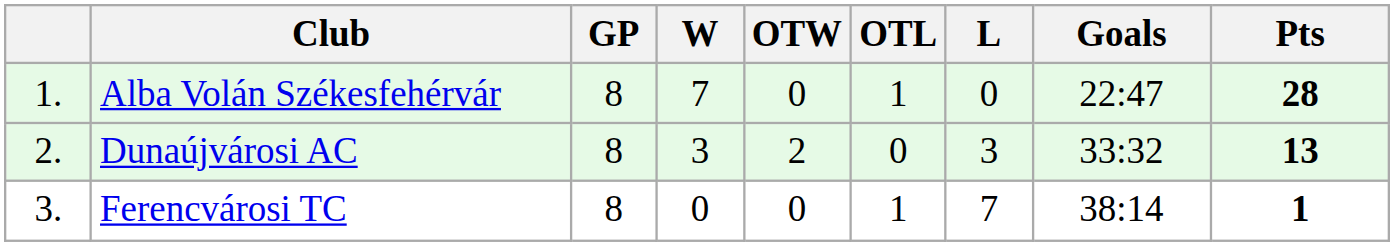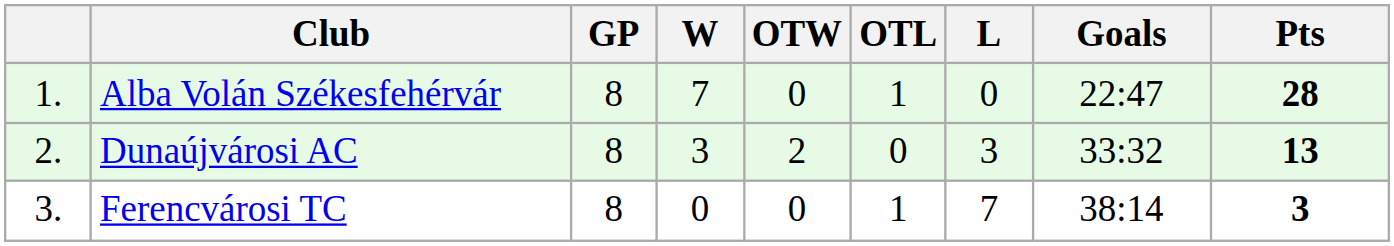Ferencvárosi TC | Pts: 1 -> 3
